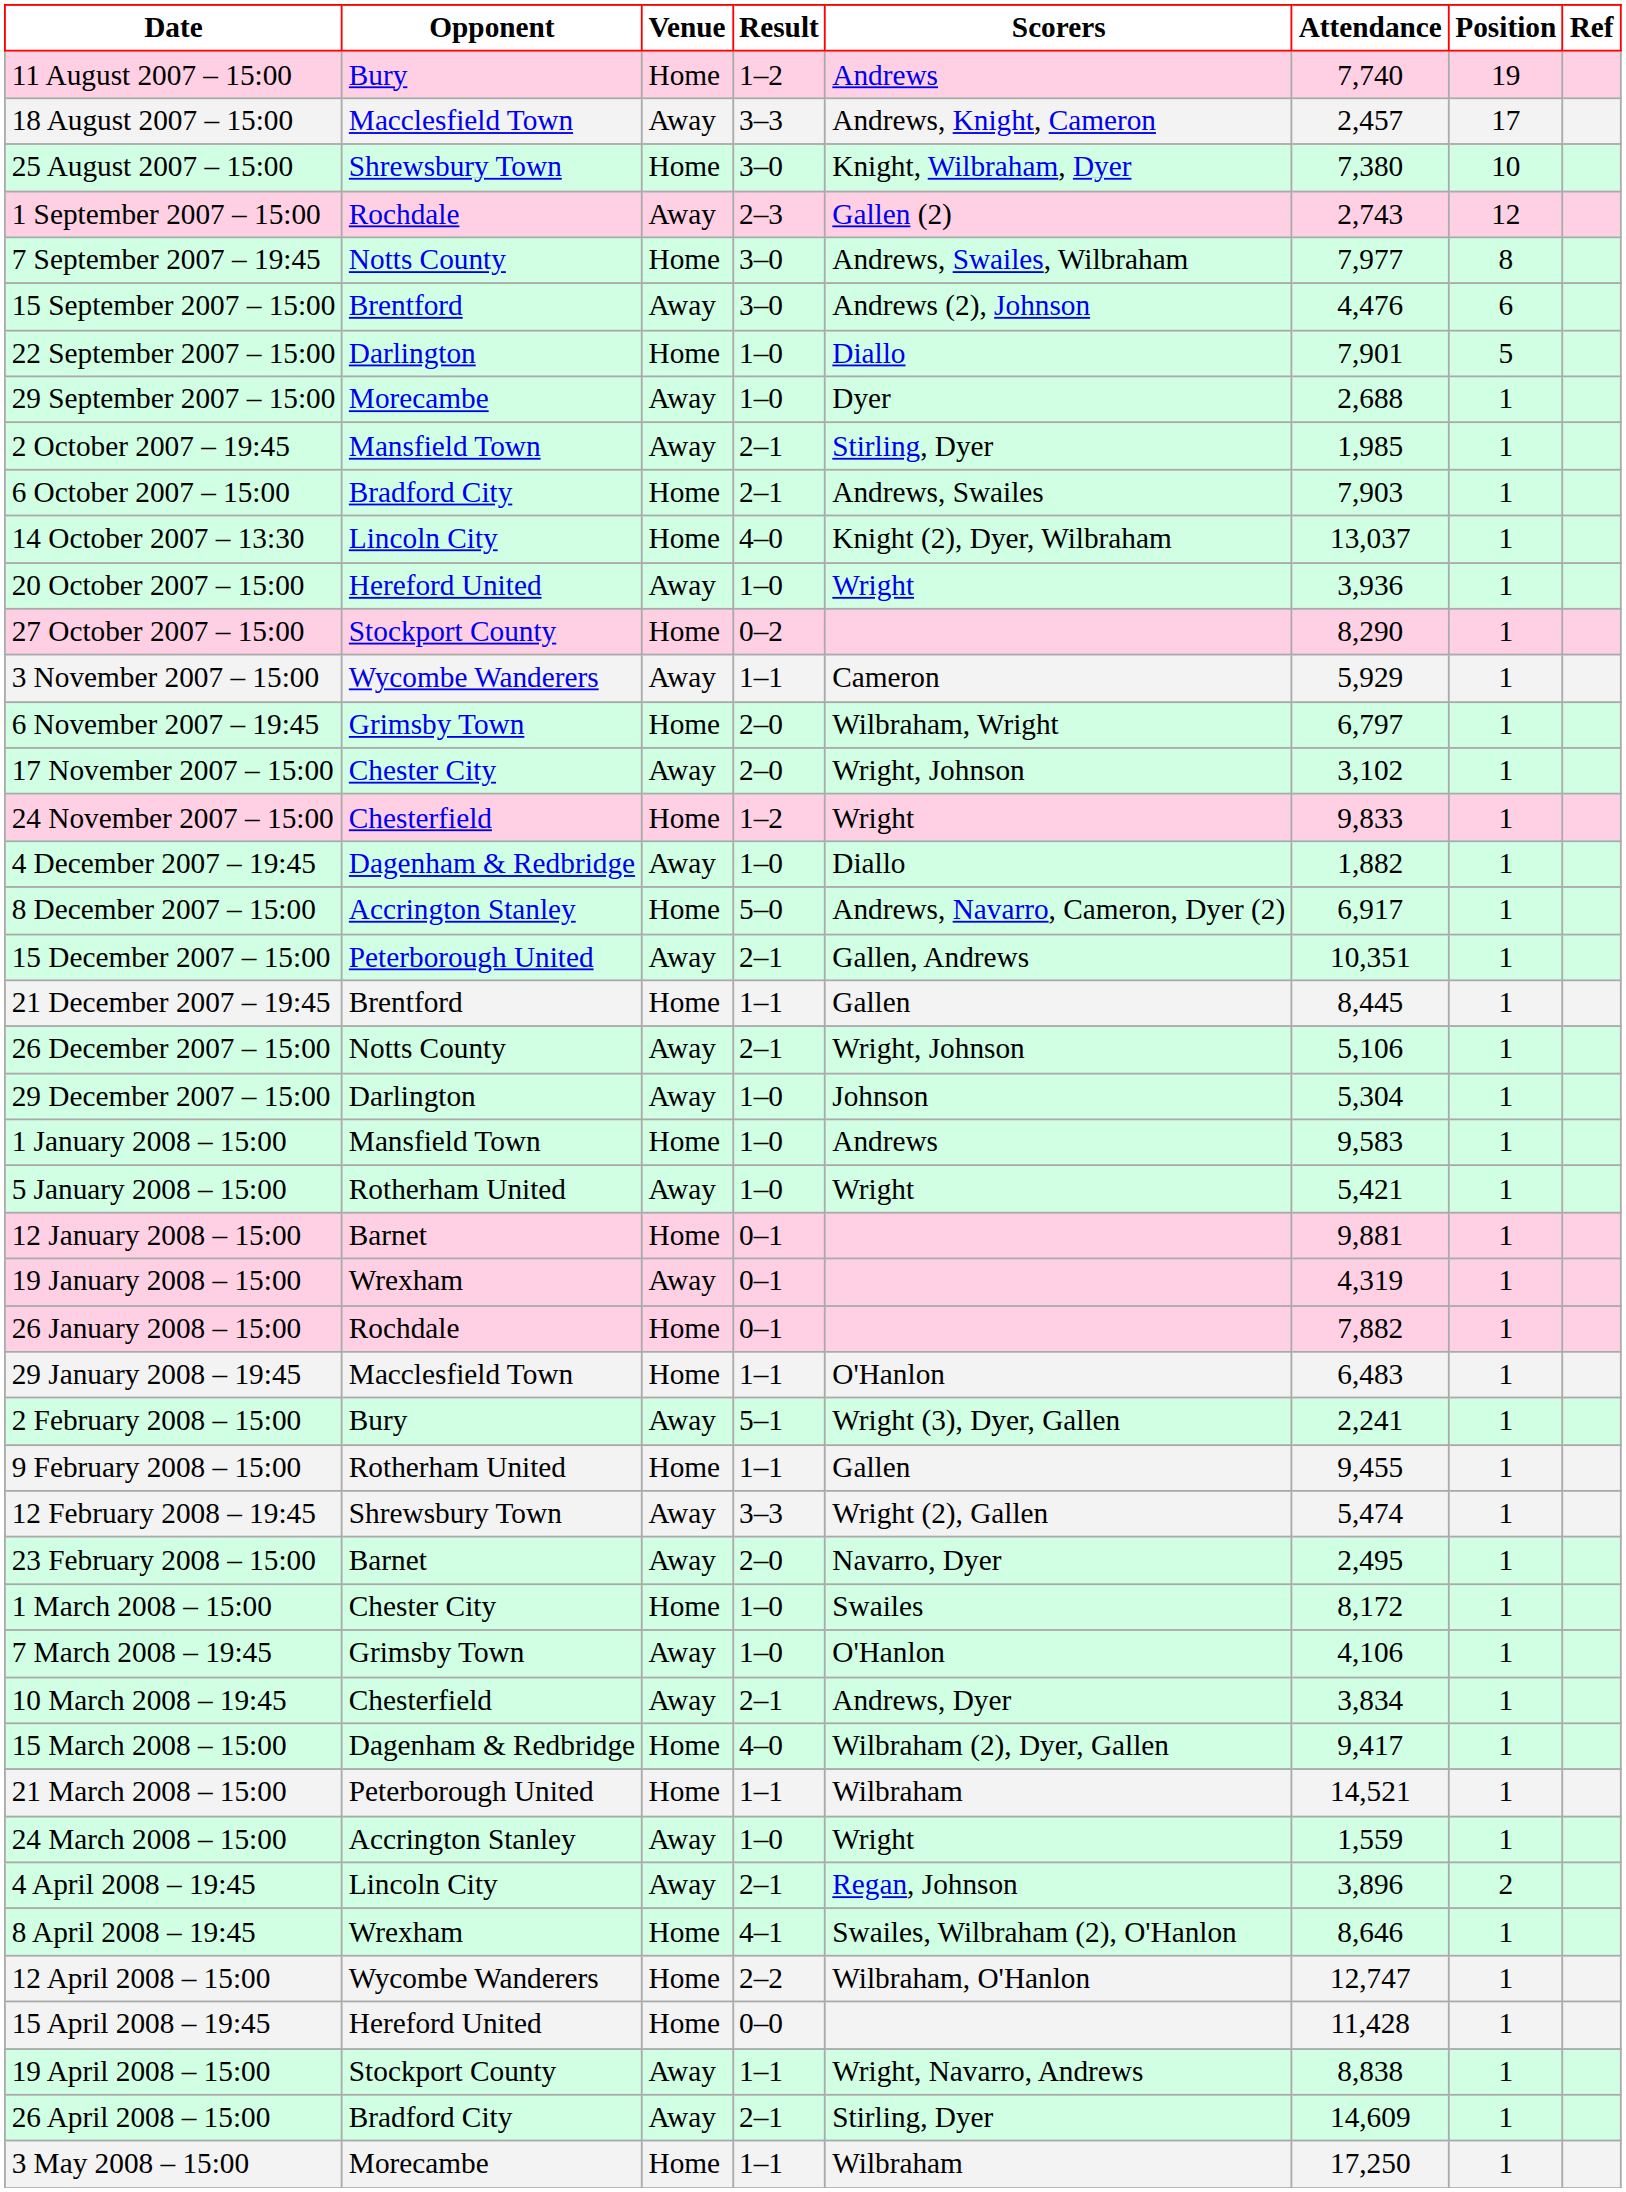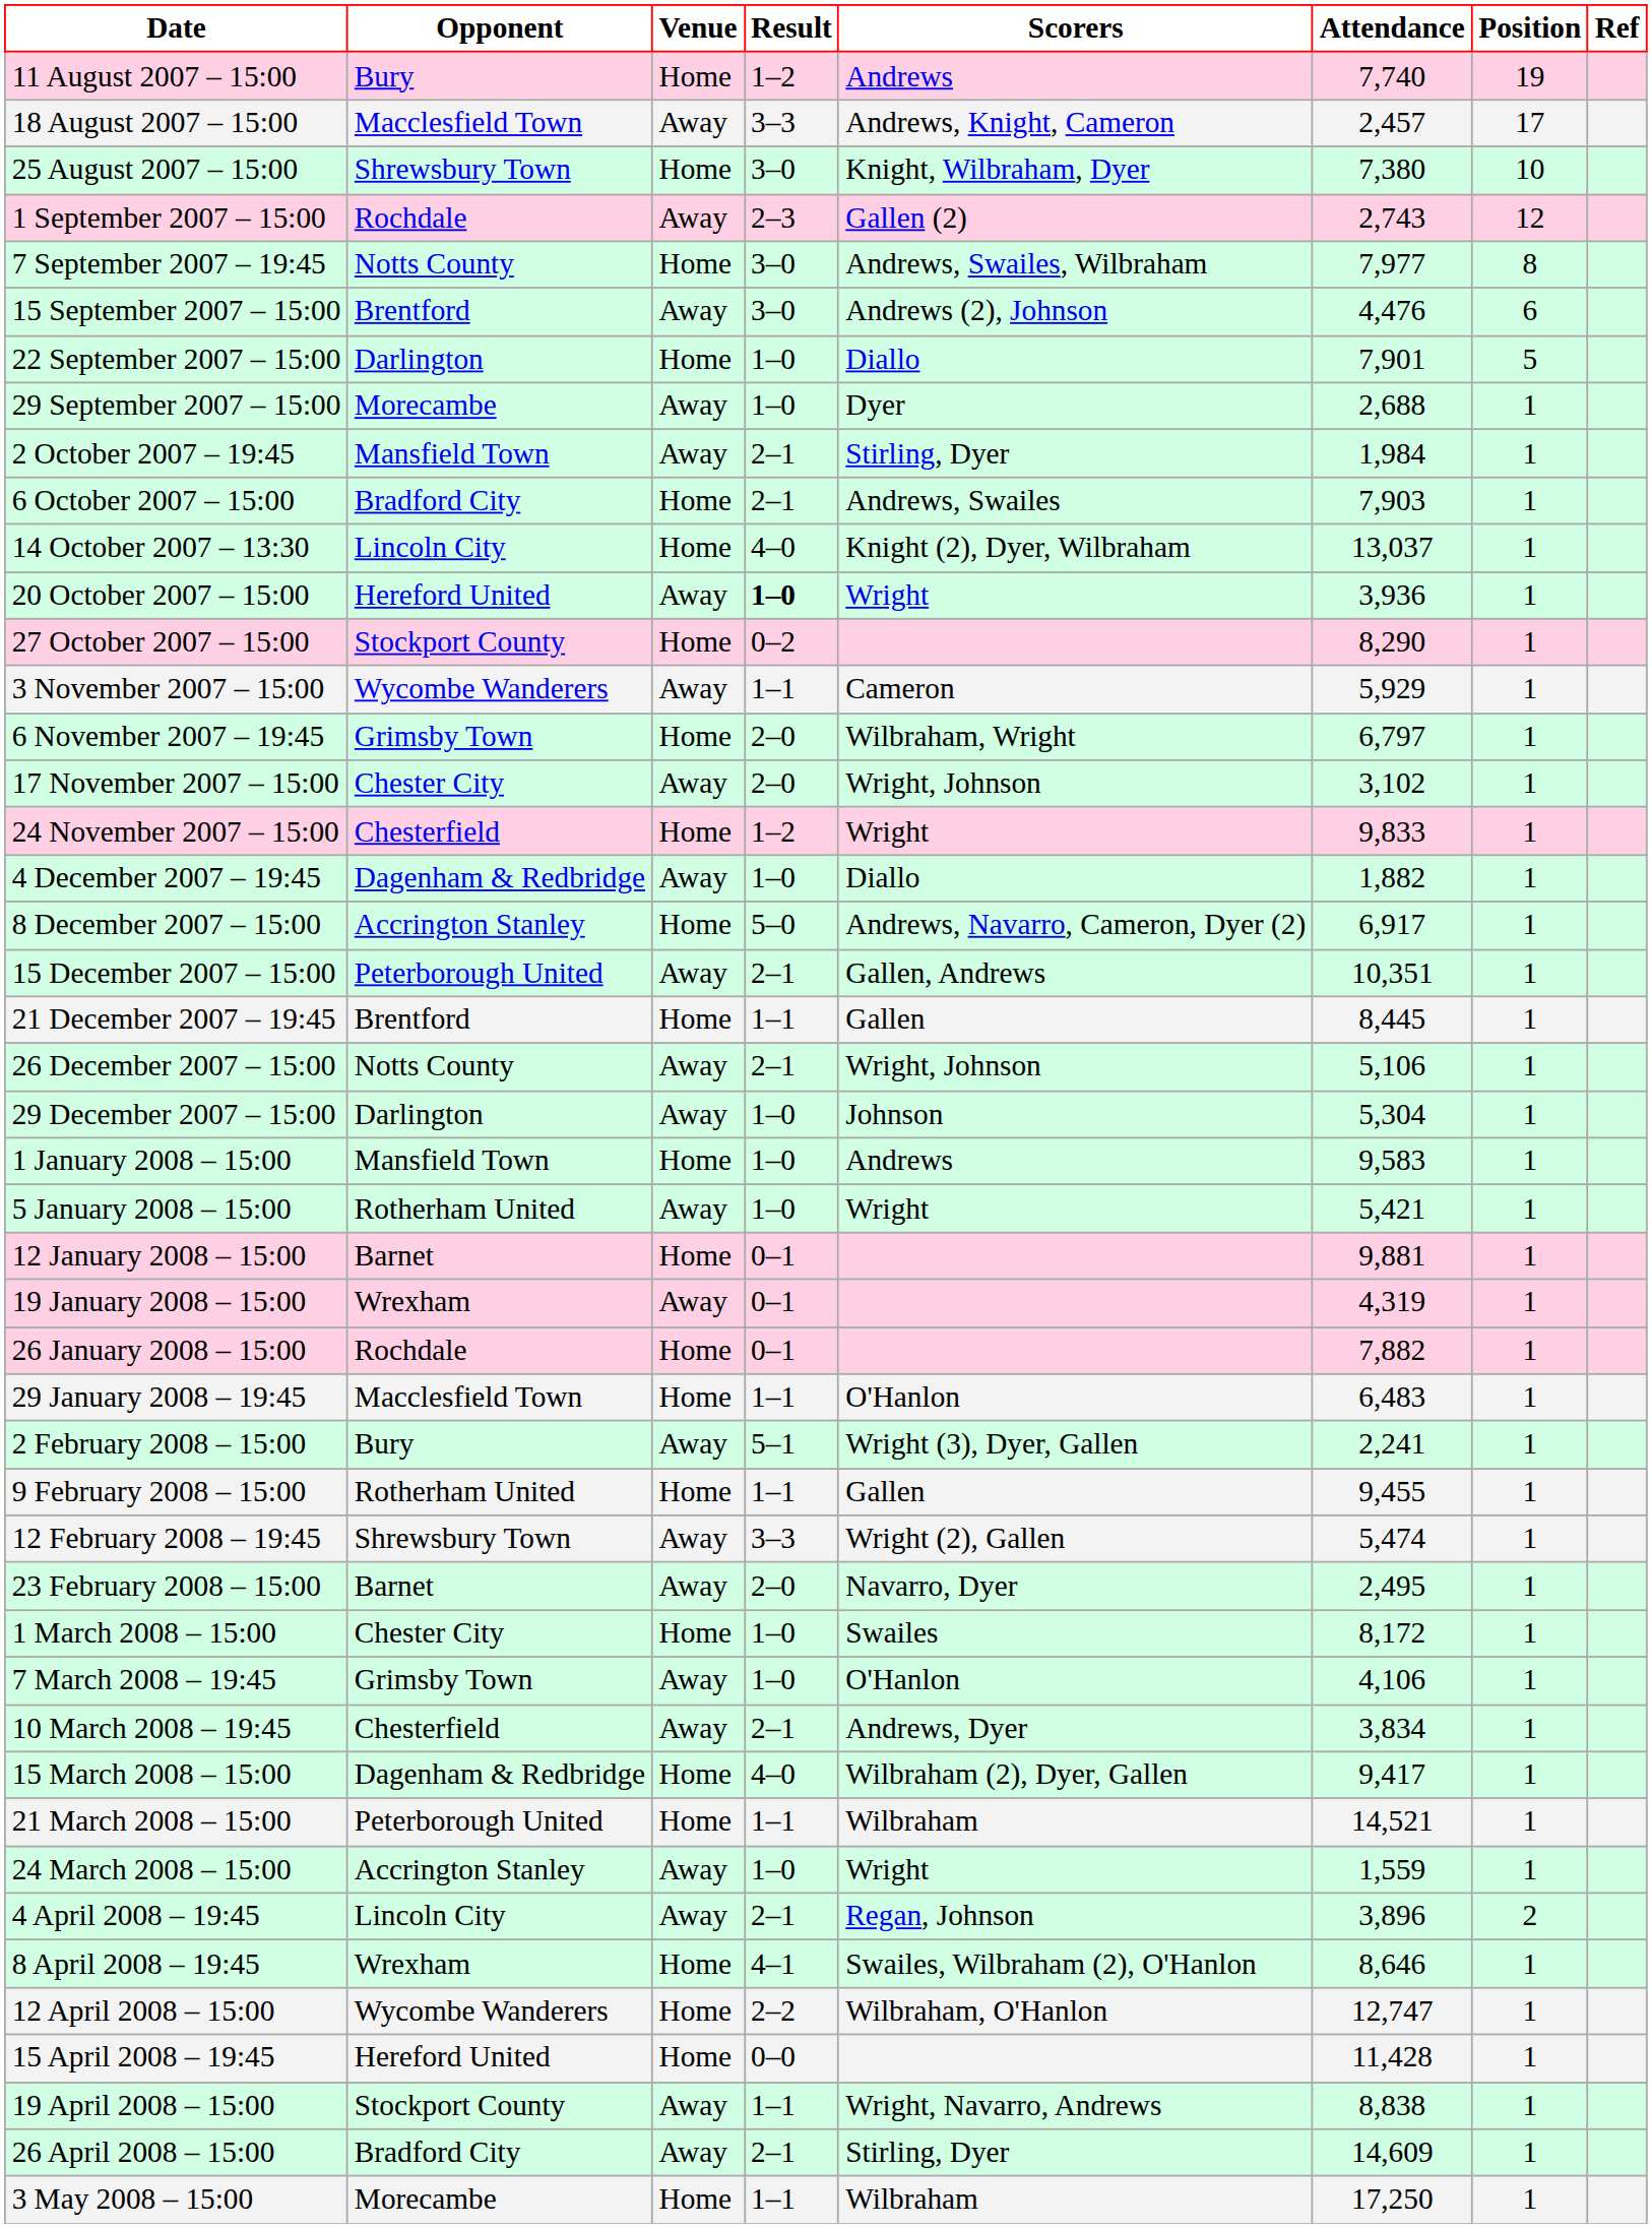2 October 2007 – 19:45 | Attendance: 1,985 -> 1,984
20 October 2007 – 15:00 | Result: normal -> bold
